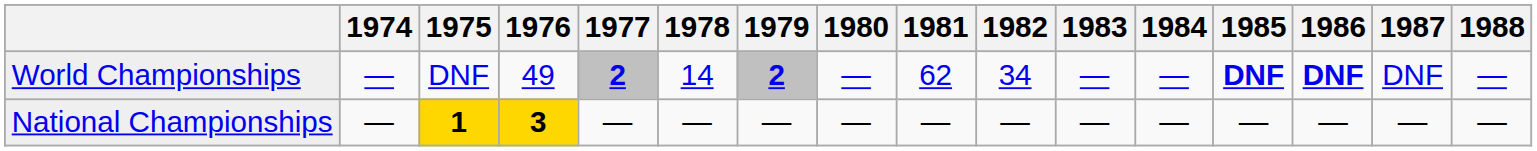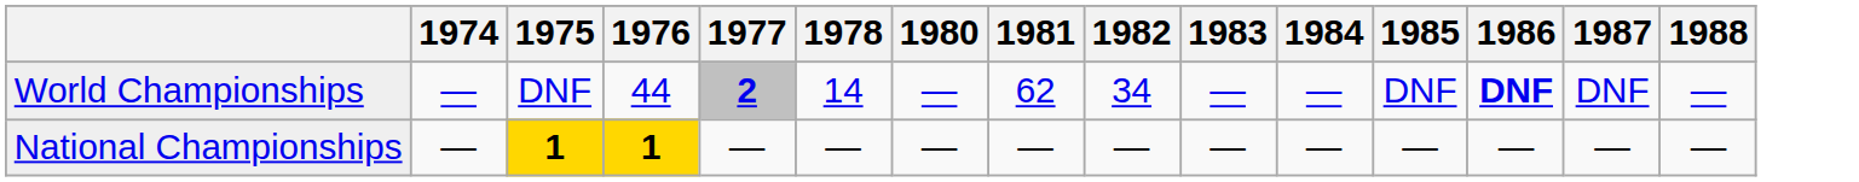- column: 1979 | 2 | —
World Championships | 1976: 49 -> 44
World Championships | 1985: bold -> normal
National Championships | 1976: 3 -> 1
